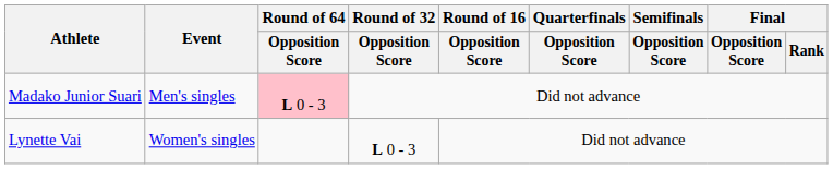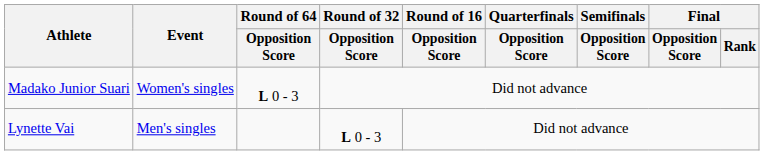Madako Junior Suari | Event: Men's singles -> Women's singles
Madako Junior Suari | Round of 64 / Opposition Score: pink background -> no background
Lynette Vai | Event: Women's singles -> Men's singles
